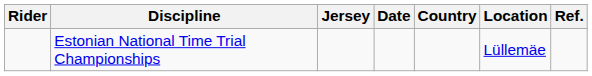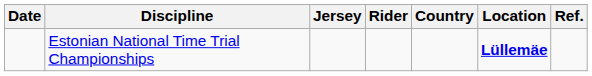columns swapped: Date <-> Rider
Estonian National Time Trial Championships | Location: normal -> bold
